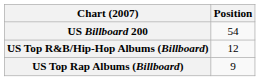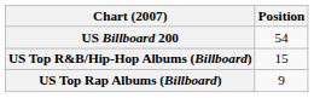US Top R&B/Hip-Hop Albums (Billboard) | Position: 12 -> 15
